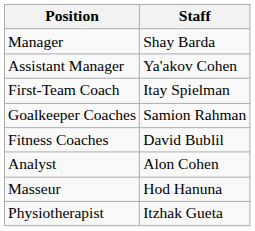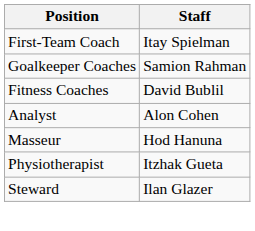- row: Manager | Shay Barda
- row: Assistant Manager | Ya'akov Cohen
+ row: Steward | Ilan Glazer
